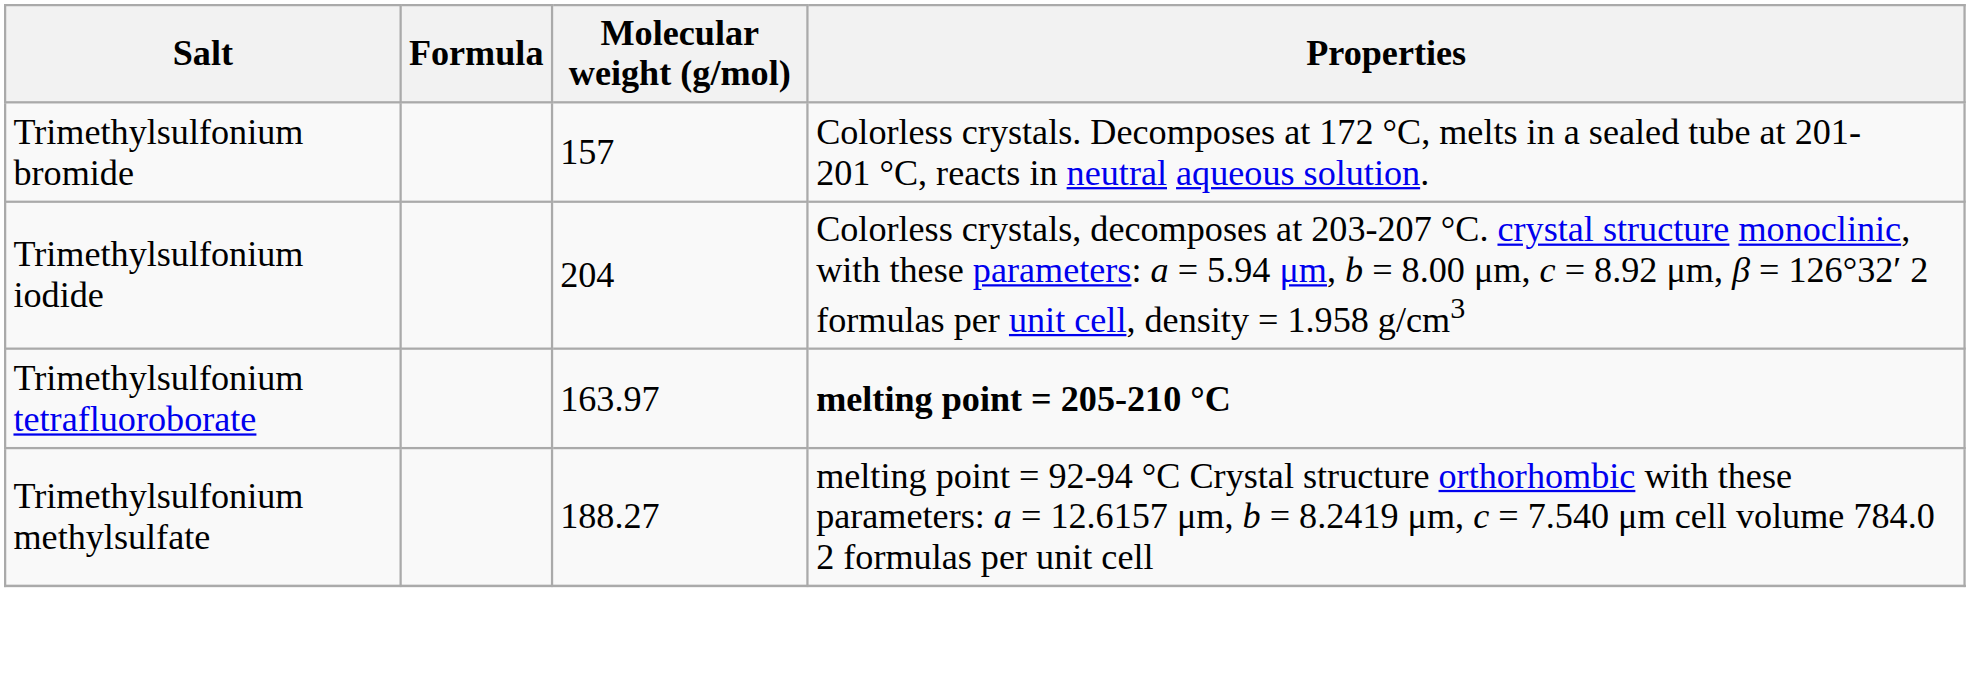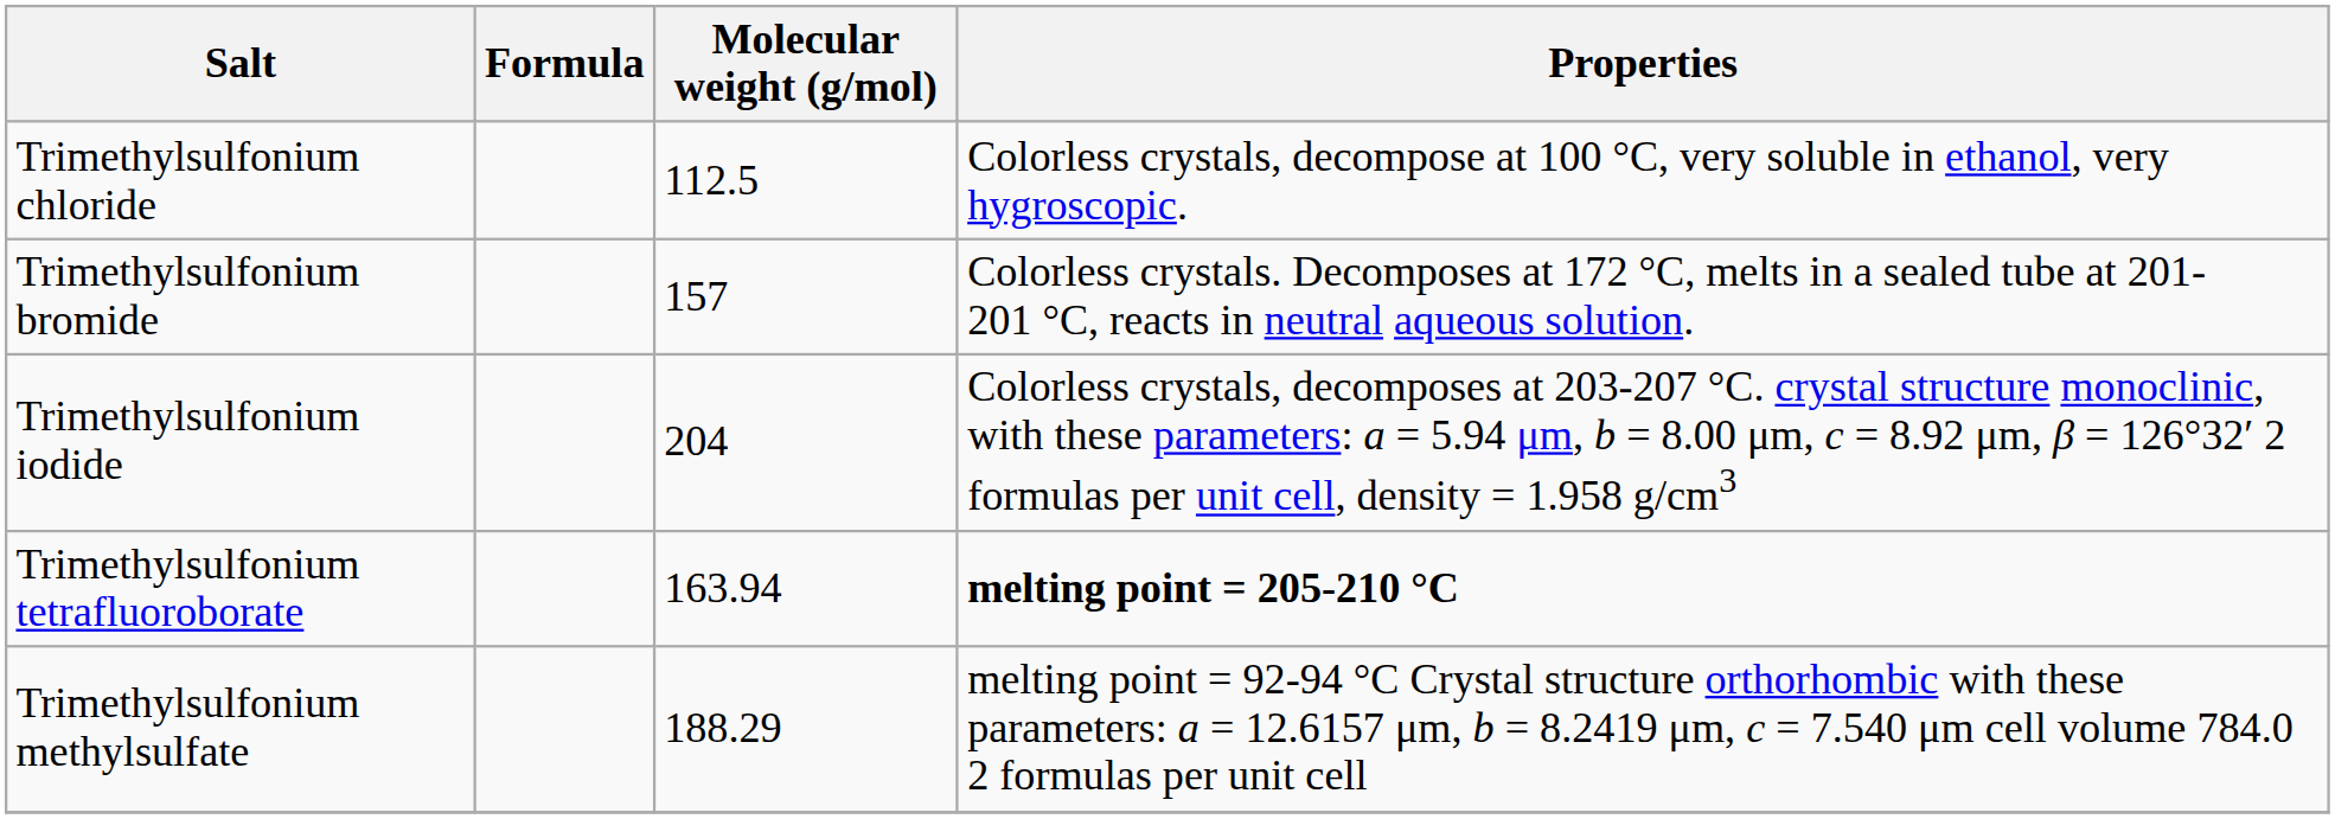+ row: Trimethylsulfonium chloride | 112.5 | Colorless crystals, decompose at 100 °C, very soluble in ethanol, very hygroscopic.
Trimethylsulfonium tetrafluoroborate | Molecular weight (g/mol): 163.97 -> 163.94
Trimethylsulfonium methylsulfate | Molecular weight (g/mol): 188.27 -> 188.29
